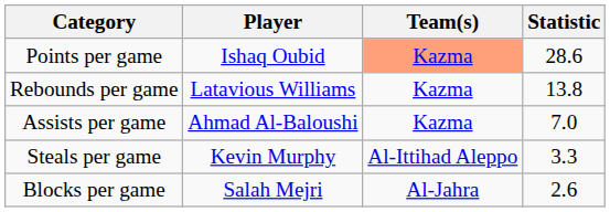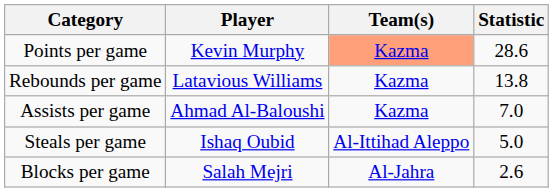Points per game | Player: Ishaq Oubid -> Kevin Murphy
Steals per game | Player: Kevin Murphy -> Ishaq Oubid
Steals per game | Statistic: 3.3 -> 5.0
